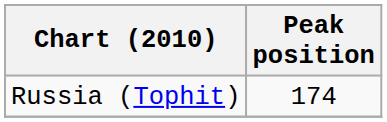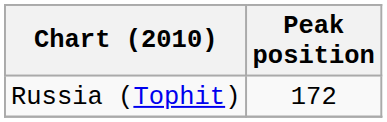Russia (Tophit) | Peak position: 174 -> 172
